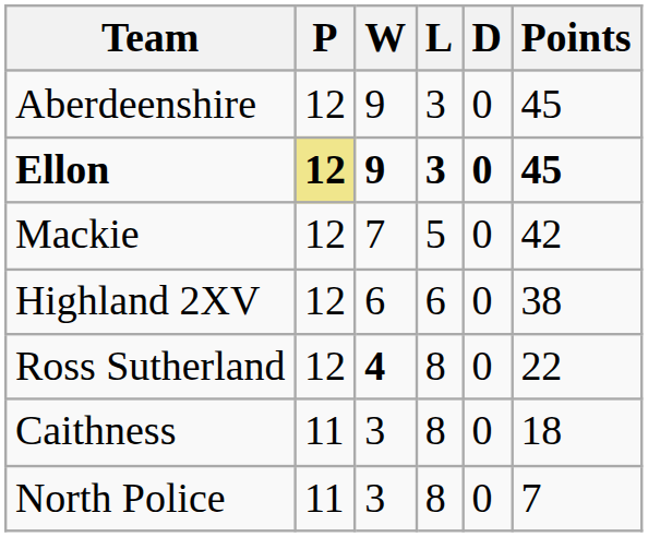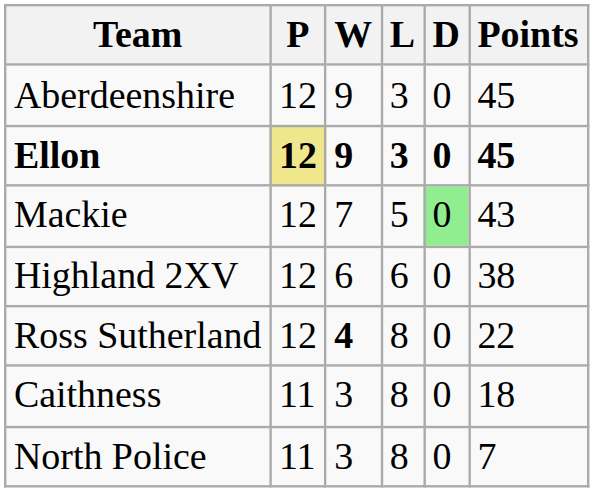Mackie | D: no background -> lightgreen background
Mackie | Points: 42 -> 43
